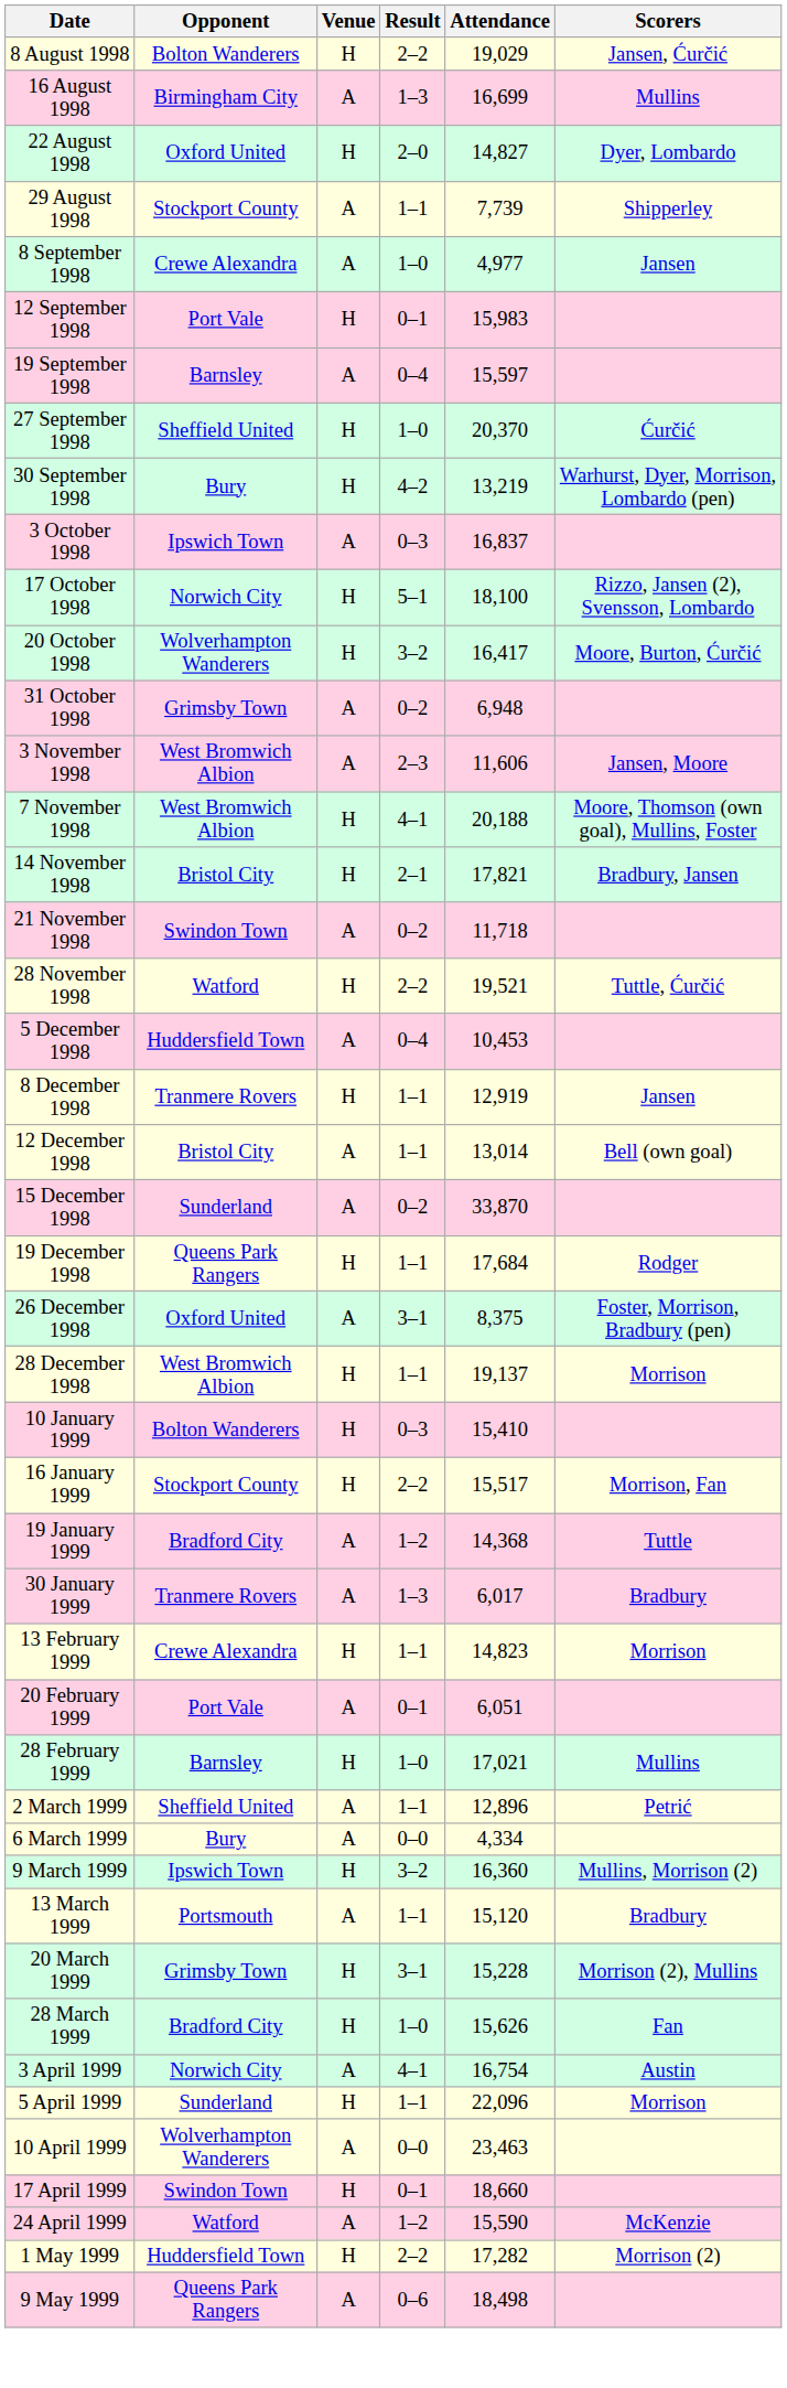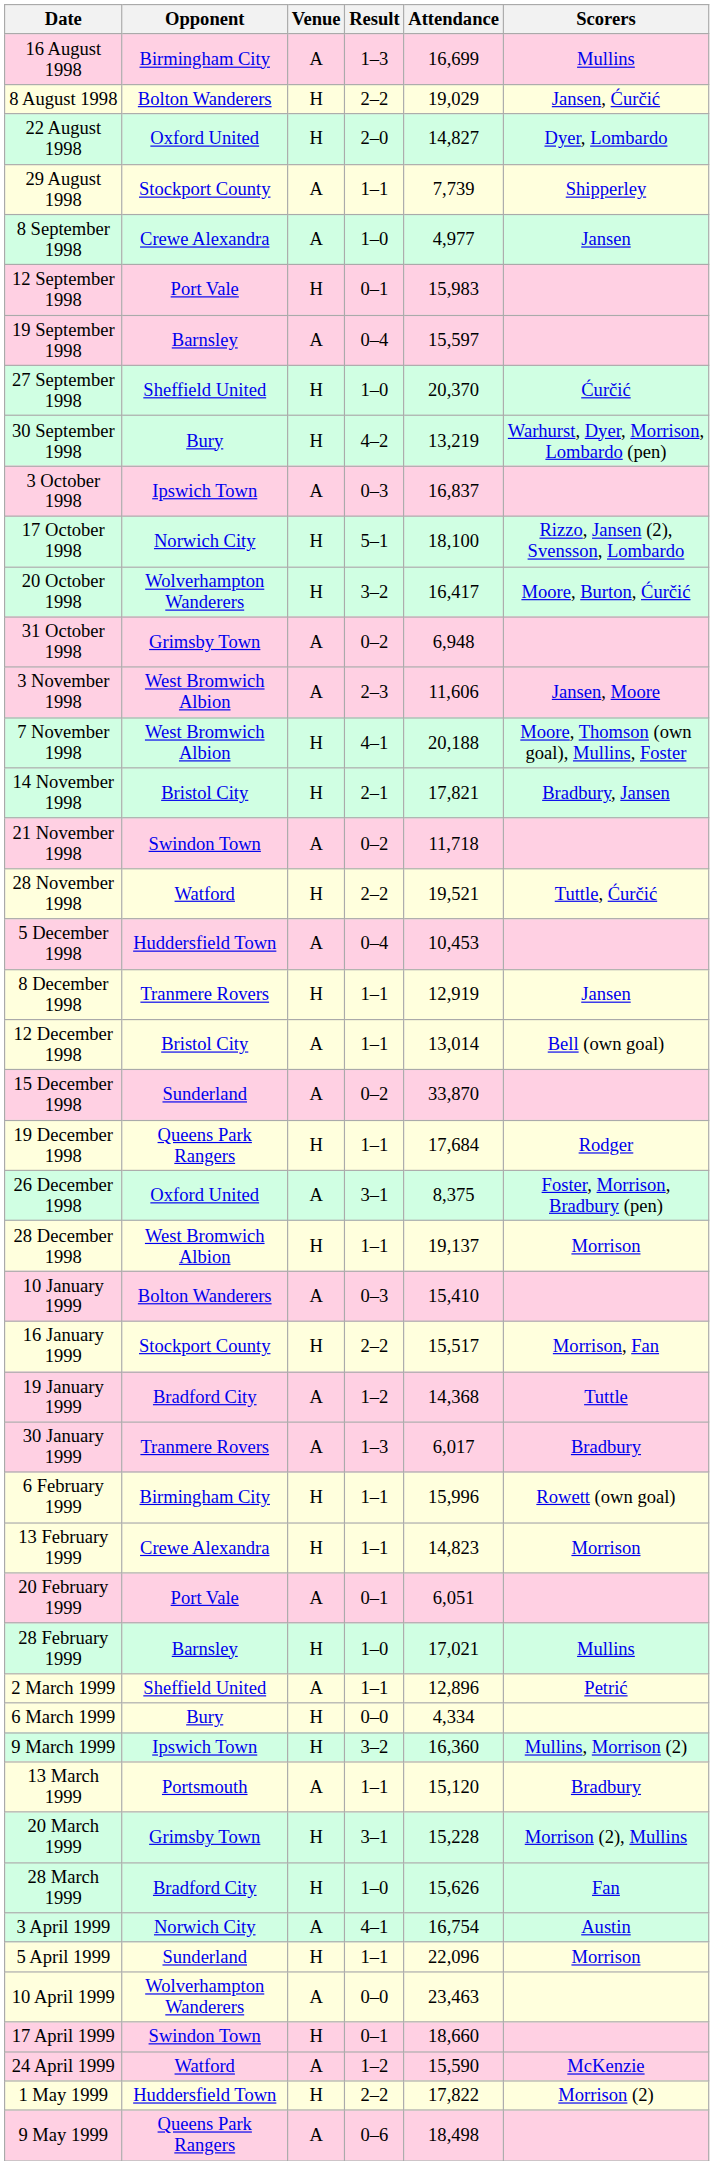rows swapped: 8 August 1998 <-> 16 August 1998
10 January 1999 | Venue: H -> A
+ row: 6 February 1999 | Birmingham City | H | 1–1 | 15,996 | Rowett (own goal)
6 March 1999 | Venue: A -> H
1 May 1999 | Attendance: 17,282 -> 17,822
